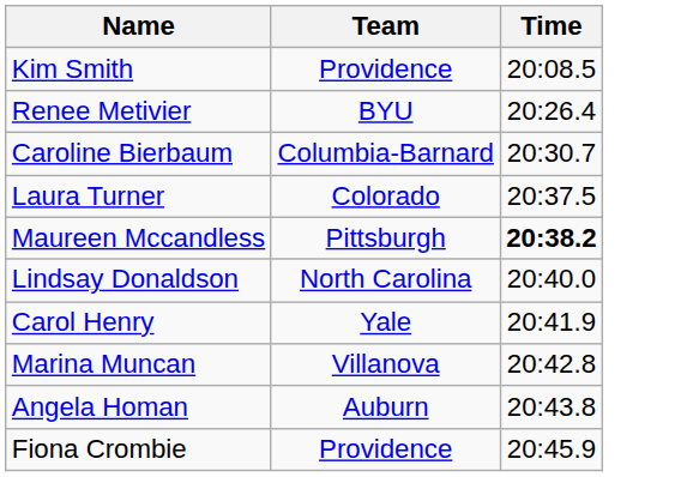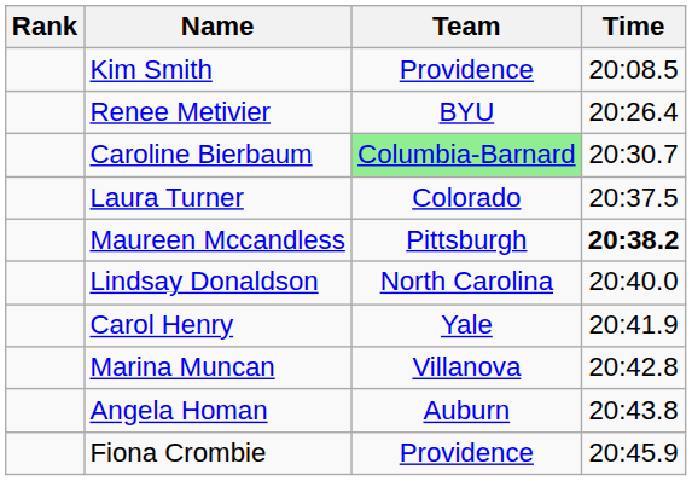+ column: Rank
Caroline Bierbaum | Team: no background -> lightgreen background
